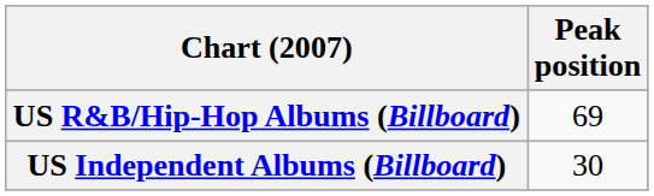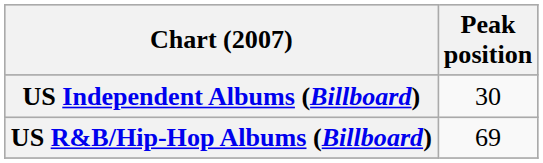rows swapped: US Independent Albums (Billboard) <-> US R&B/Hip-Hop Albums (Billboard)
